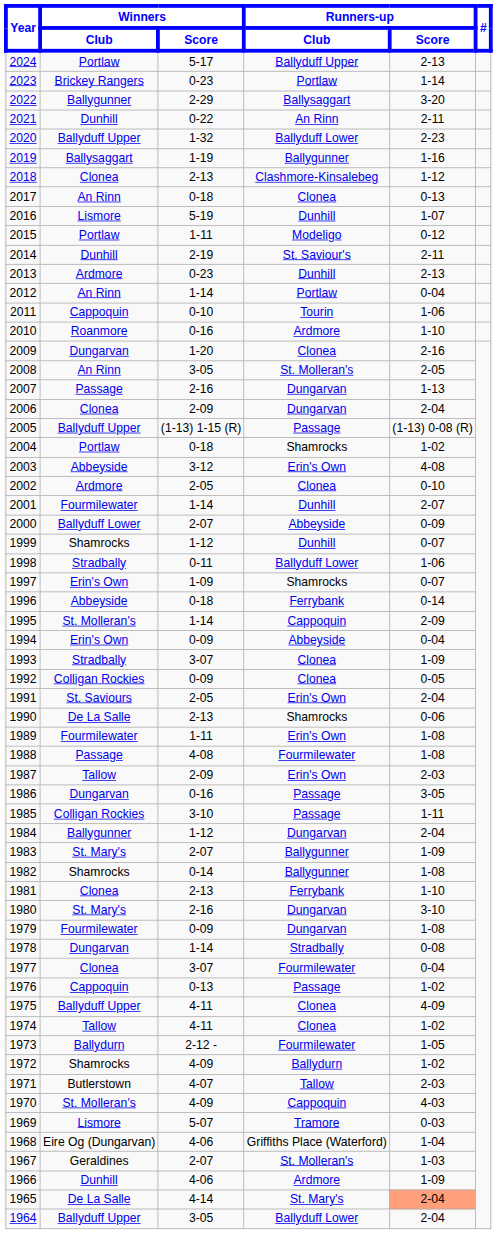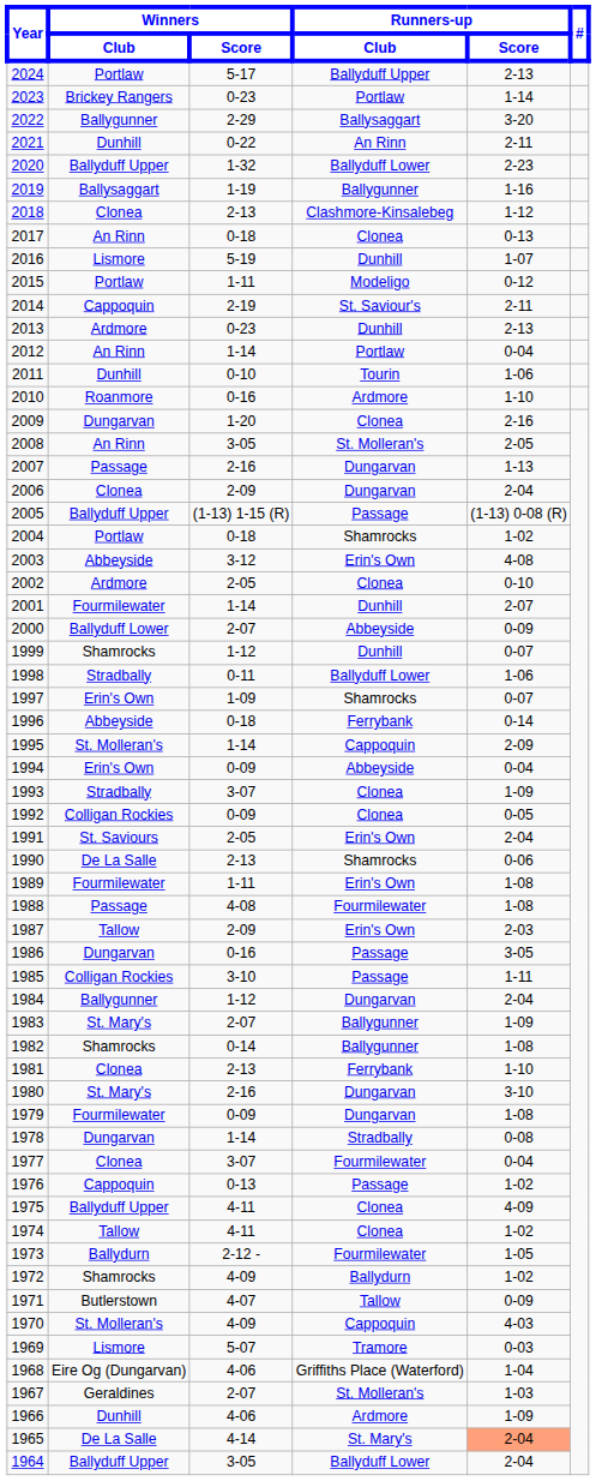2014 | Winners / Club: Dunhill -> Cappoquin
2011 | Winners / Club: Cappoquin -> Dunhill
1971 | Runners-up / Score: 2-03 -> 0-09
